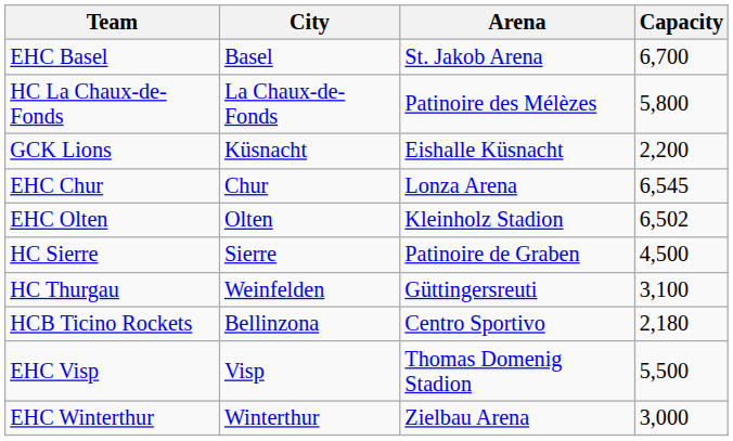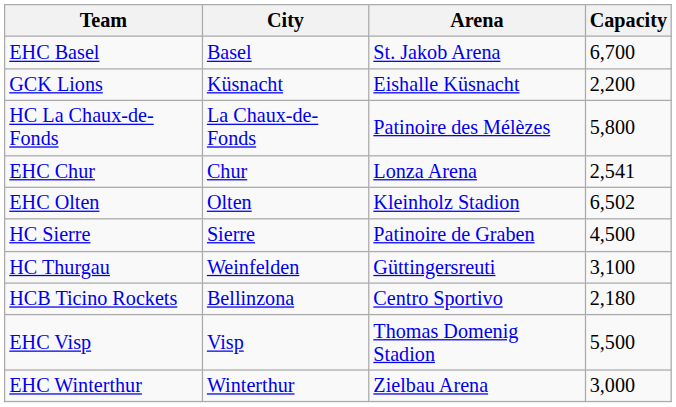rows swapped: HC La Chaux-de-Fonds <-> GCK Lions
EHC Chur | Capacity: 6,545 -> 2,541
